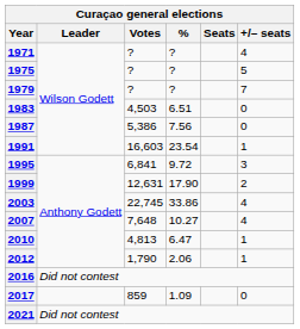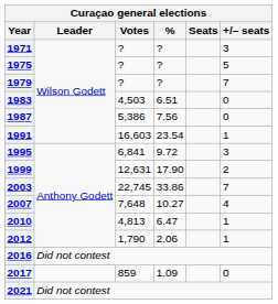1971 | +/– seats: 4 -> 3
2003 | +/– seats: 4 -> 7
